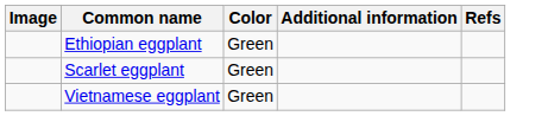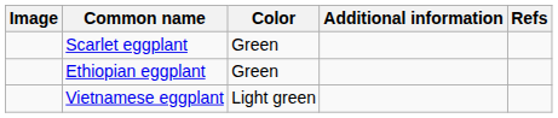rows swapped: Scarlet eggplant <-> Ethiopian eggplant
Vietnamese eggplant | Color: Green -> Light green
